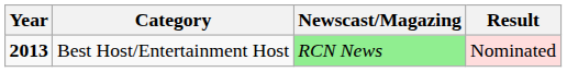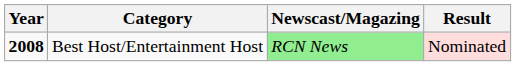Best Host/Entertainment Host | Year: 2013 -> 2008
